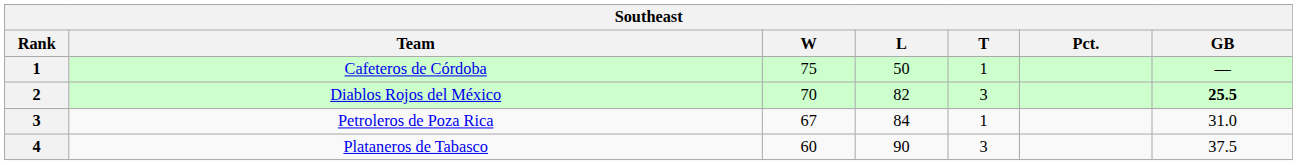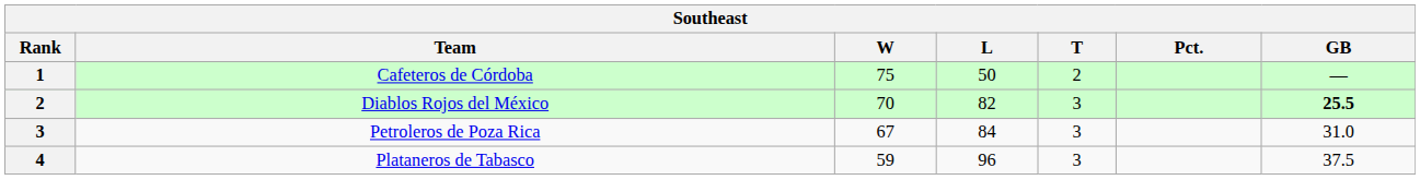Cafeteros de Córdoba | T: 1 -> 2
Petroleros de Poza Rica | T: 1 -> 3
Plataneros de Tabasco | W: 60 -> 59
Plataneros de Tabasco | L: 90 -> 96
